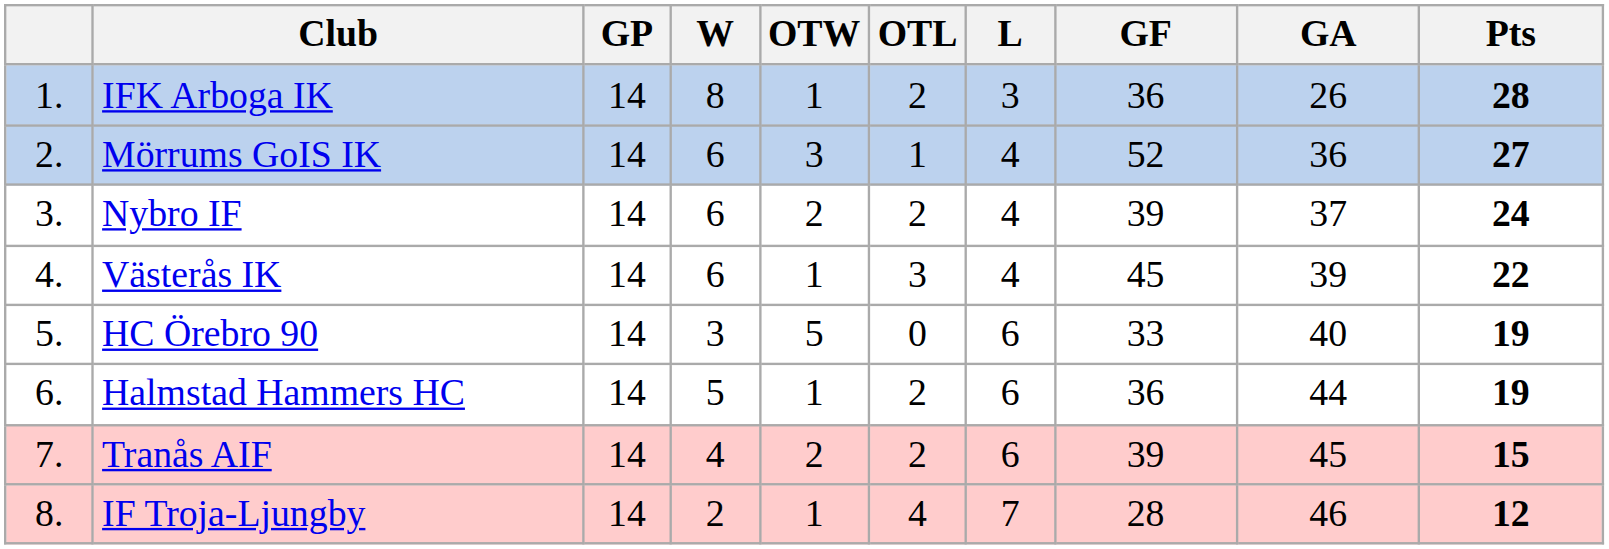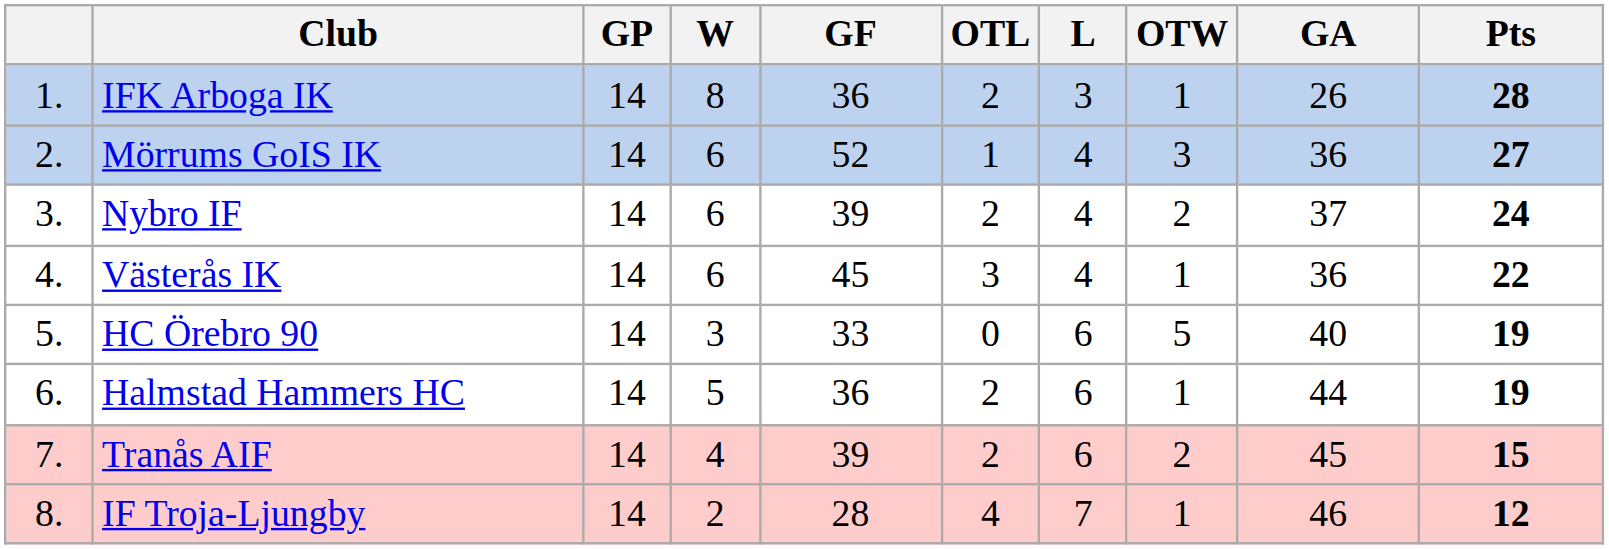columns swapped: OTW <-> GF
Västerås IK | GA: 39 -> 36
